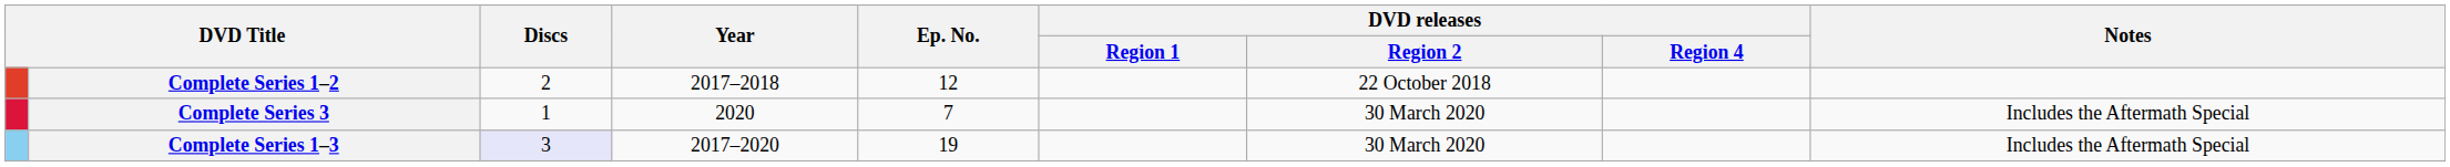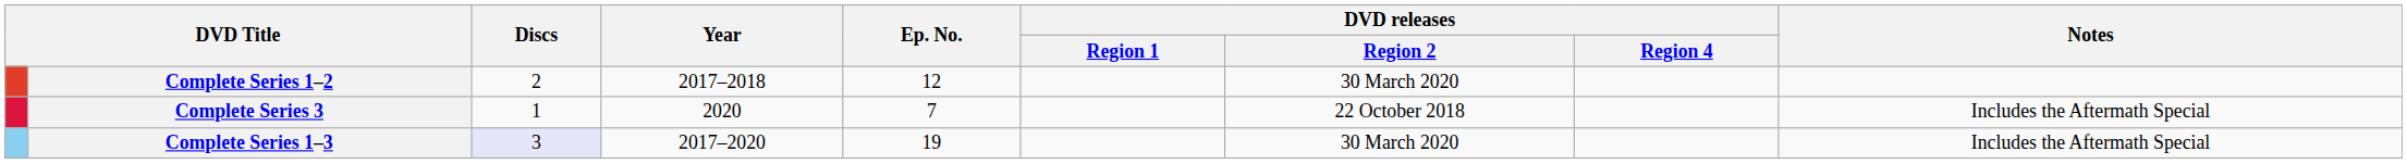Complete Series 1–2 | DVD releases / Region 2: 22 October 2018 -> 30 March 2020
Complete Series 3 | DVD releases / Region 2: 30 March 2020 -> 22 October 2018
